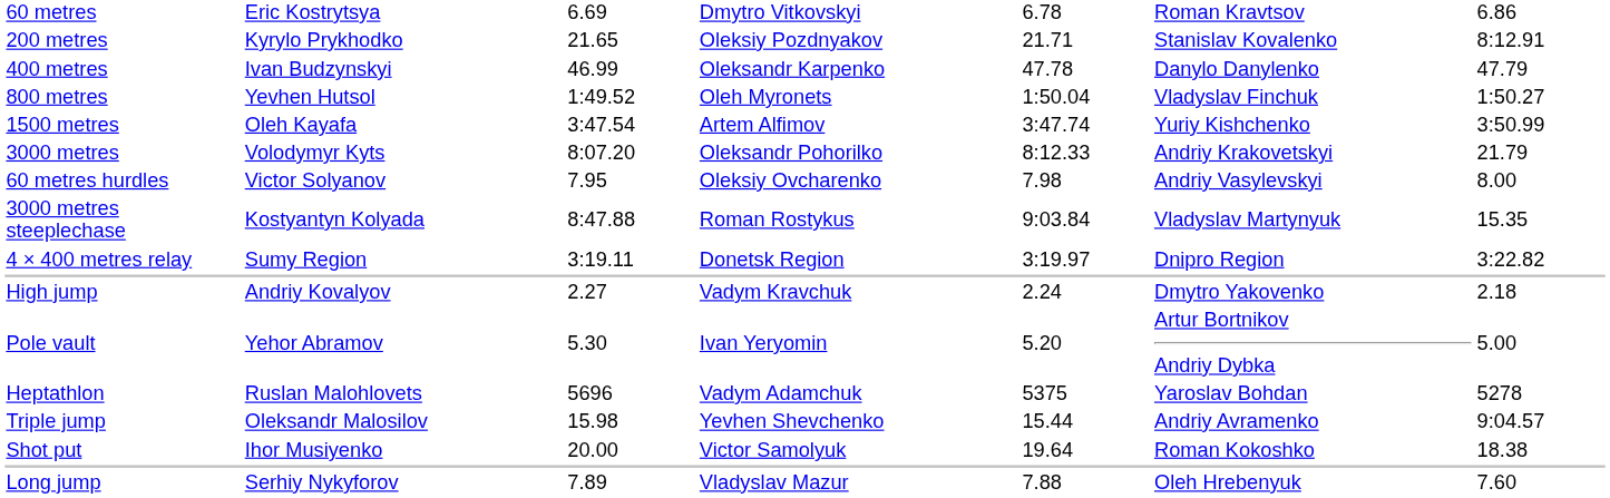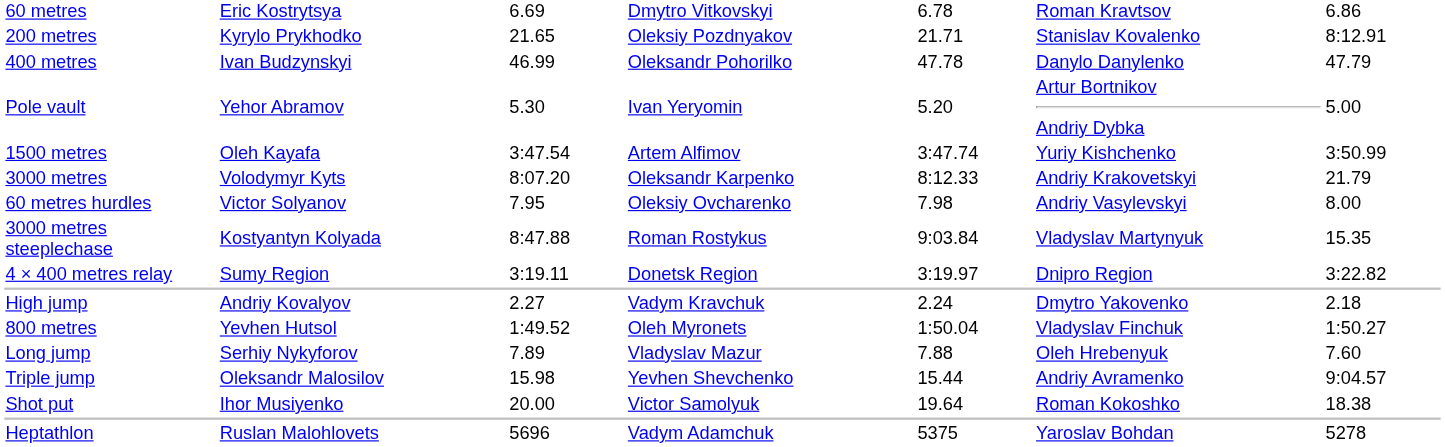400 metres | column 4: Oleksandr Karpenko -> Oleksandr Pohorilko
rows swapped: 800 metres <-> Pole vault
3000 metres | column 4: Oleksandr Pohorilko -> Oleksandr Karpenko
rows swapped: Long jump <-> Heptathlon
